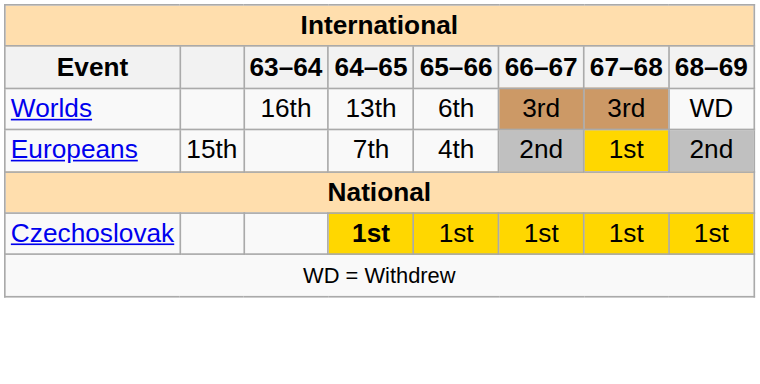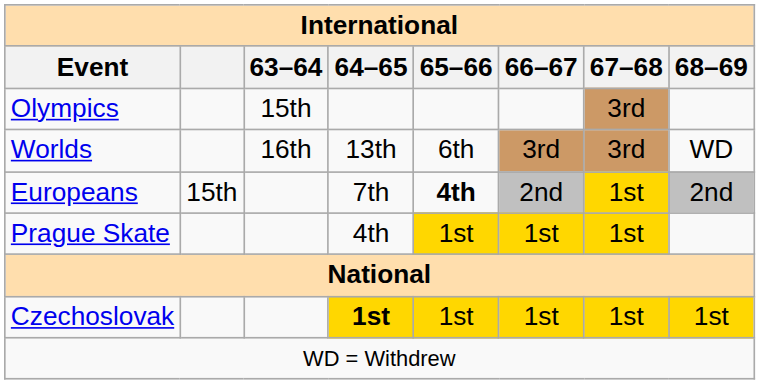+ row: Olympics | 15th | 3rd
Europeans | 65–66: normal -> bold
+ row: Prague Skate | 4th | 1st | 1st | 1st
